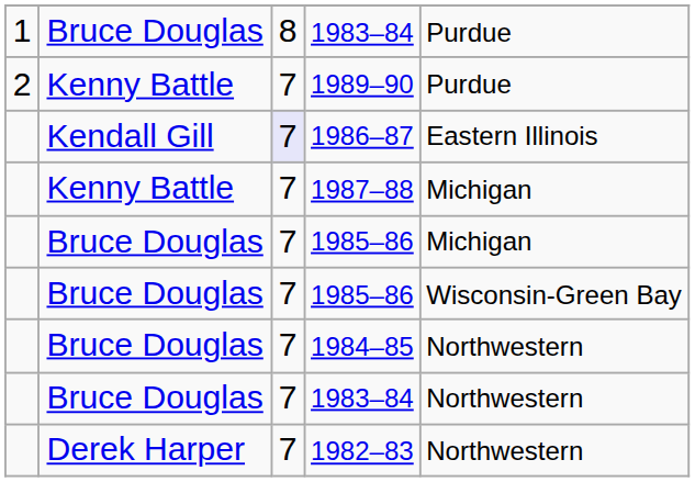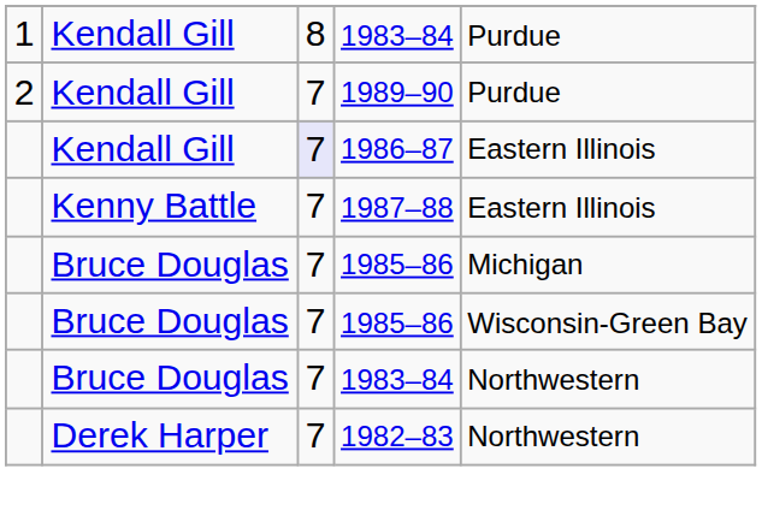1 / 1983–84 | column 2: Bruce Douglas -> Kendall Gill
1989–90 | column 2: Kenny Battle -> Kendall Gill
1987–88 | column 5: Michigan -> Eastern Illinois
- row: Bruce Douglas | 7 | 1984–85 | Northwestern
